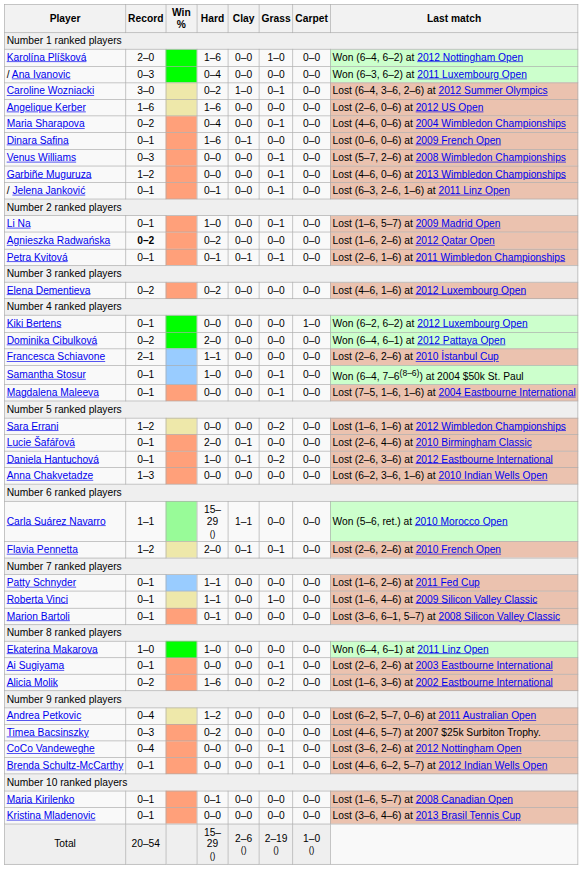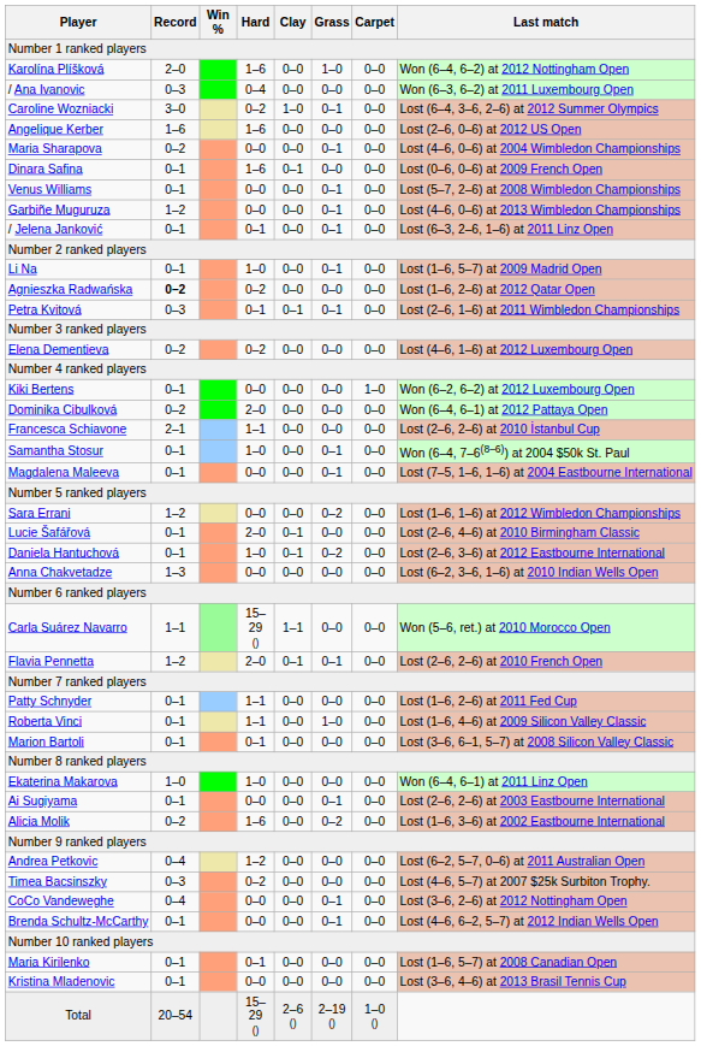Maria Sharapova | Hard: 0–4 -> 0–0
Venus Williams | Record: 0–3 -> 0–1
Petra Kvitová | Record: 0–1 -> 0–3
